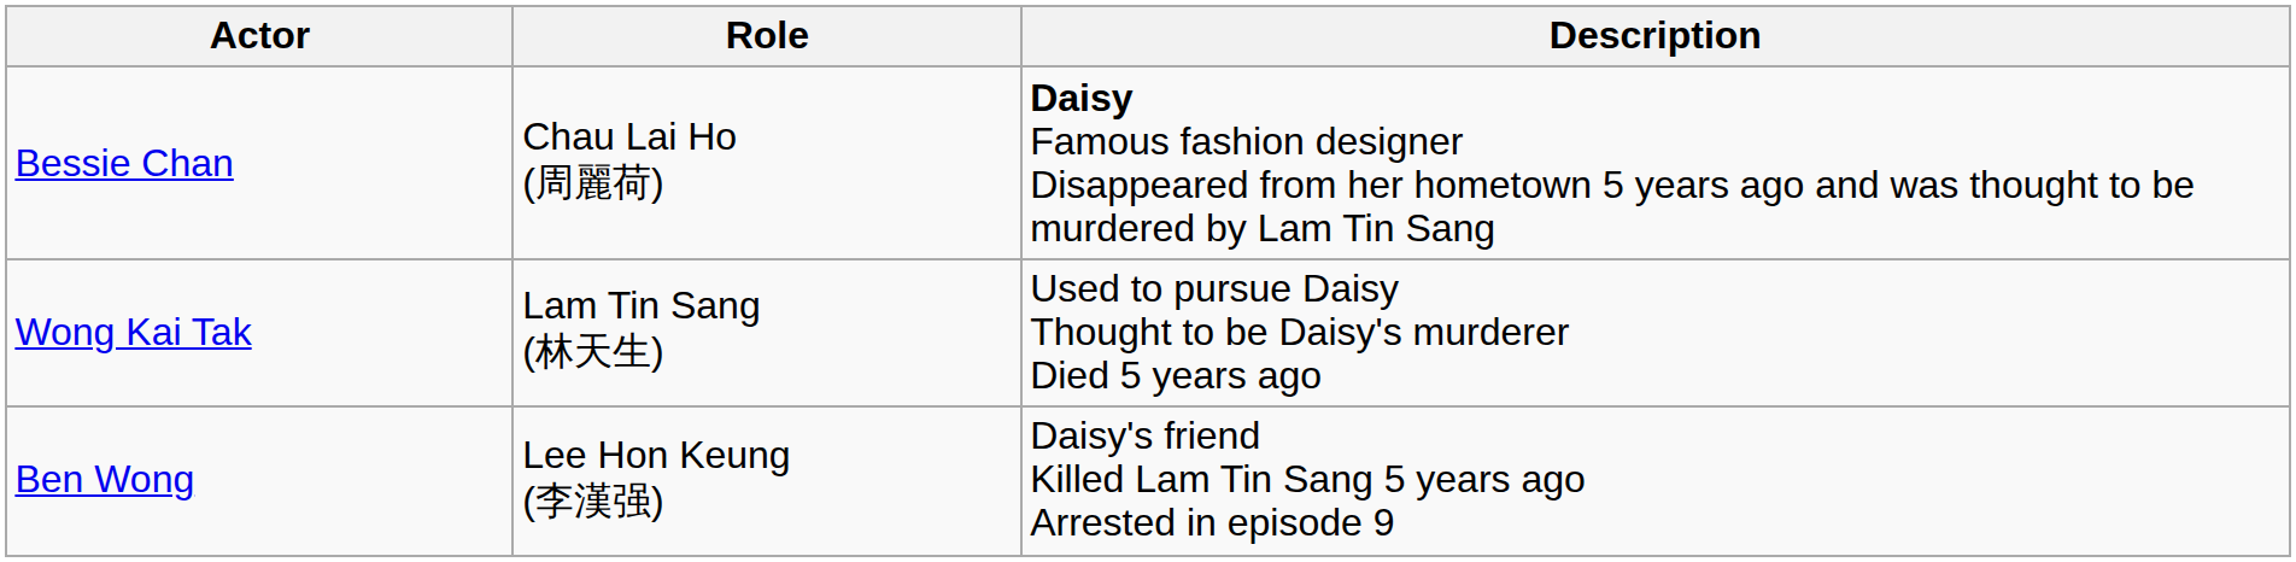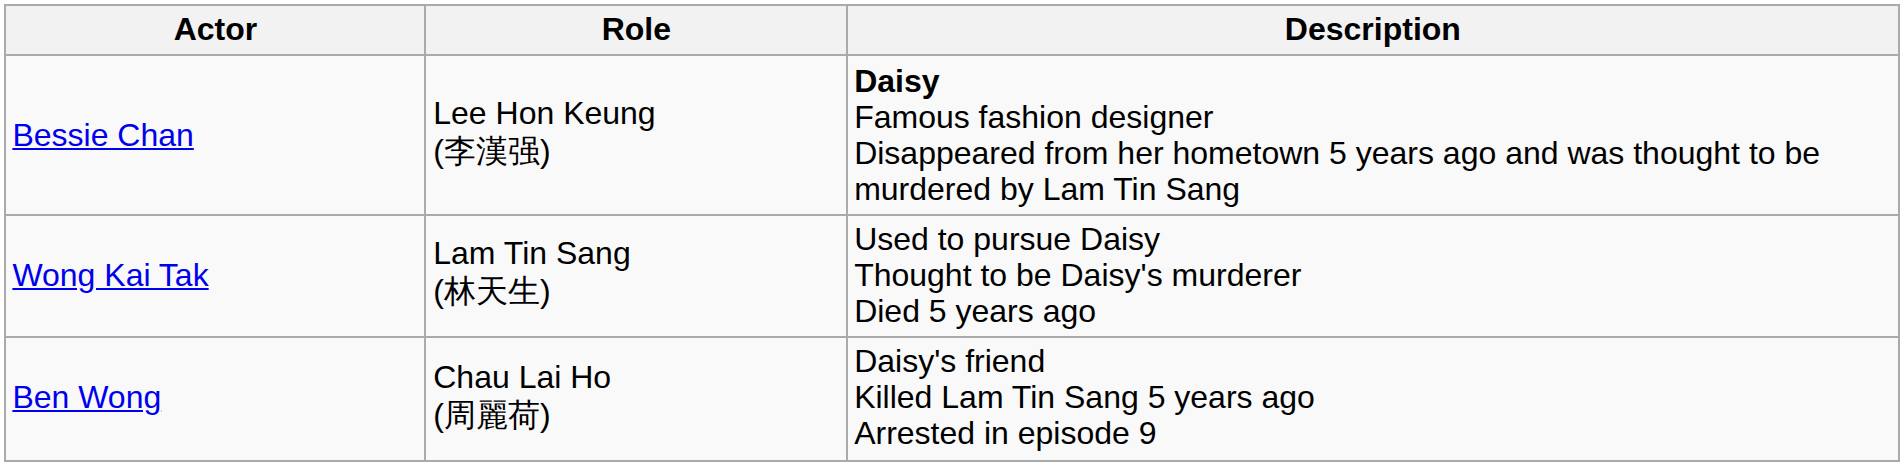Bessie Chan | Role: Chau Lai Ho (周麗荷) -> Lee Hon Keung (李漢强)
Ben Wong | Role: Lee Hon Keung (李漢强) -> Chau Lai Ho (周麗荷)
